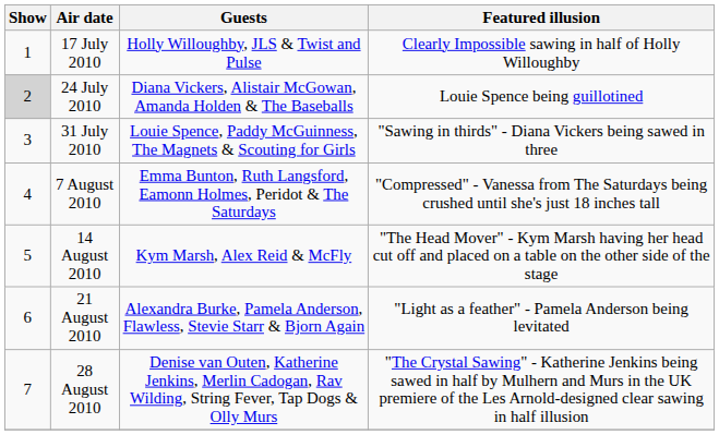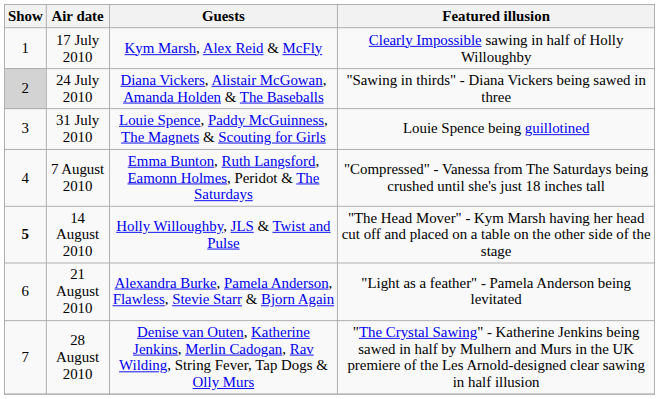17 July 2010 | Guests: Holly Willoughby, JLS & Twist and Pulse -> Kym Marsh, Alex Reid & McFly
24 July 2010 | Featured illusion: Louie Spence being guillotined -> "Sawing in thirds" - Diana Vickers being sawed in three
31 July 2010 | Featured illusion: "Sawing in thirds" - Diana Vickers being sawed in three -> Louie Spence being guillotined
14 August 2010 | Show: normal -> bold
14 August 2010 | Guests: Kym Marsh, Alex Reid & McFly -> Holly Willoughby, JLS & Twist and Pulse
